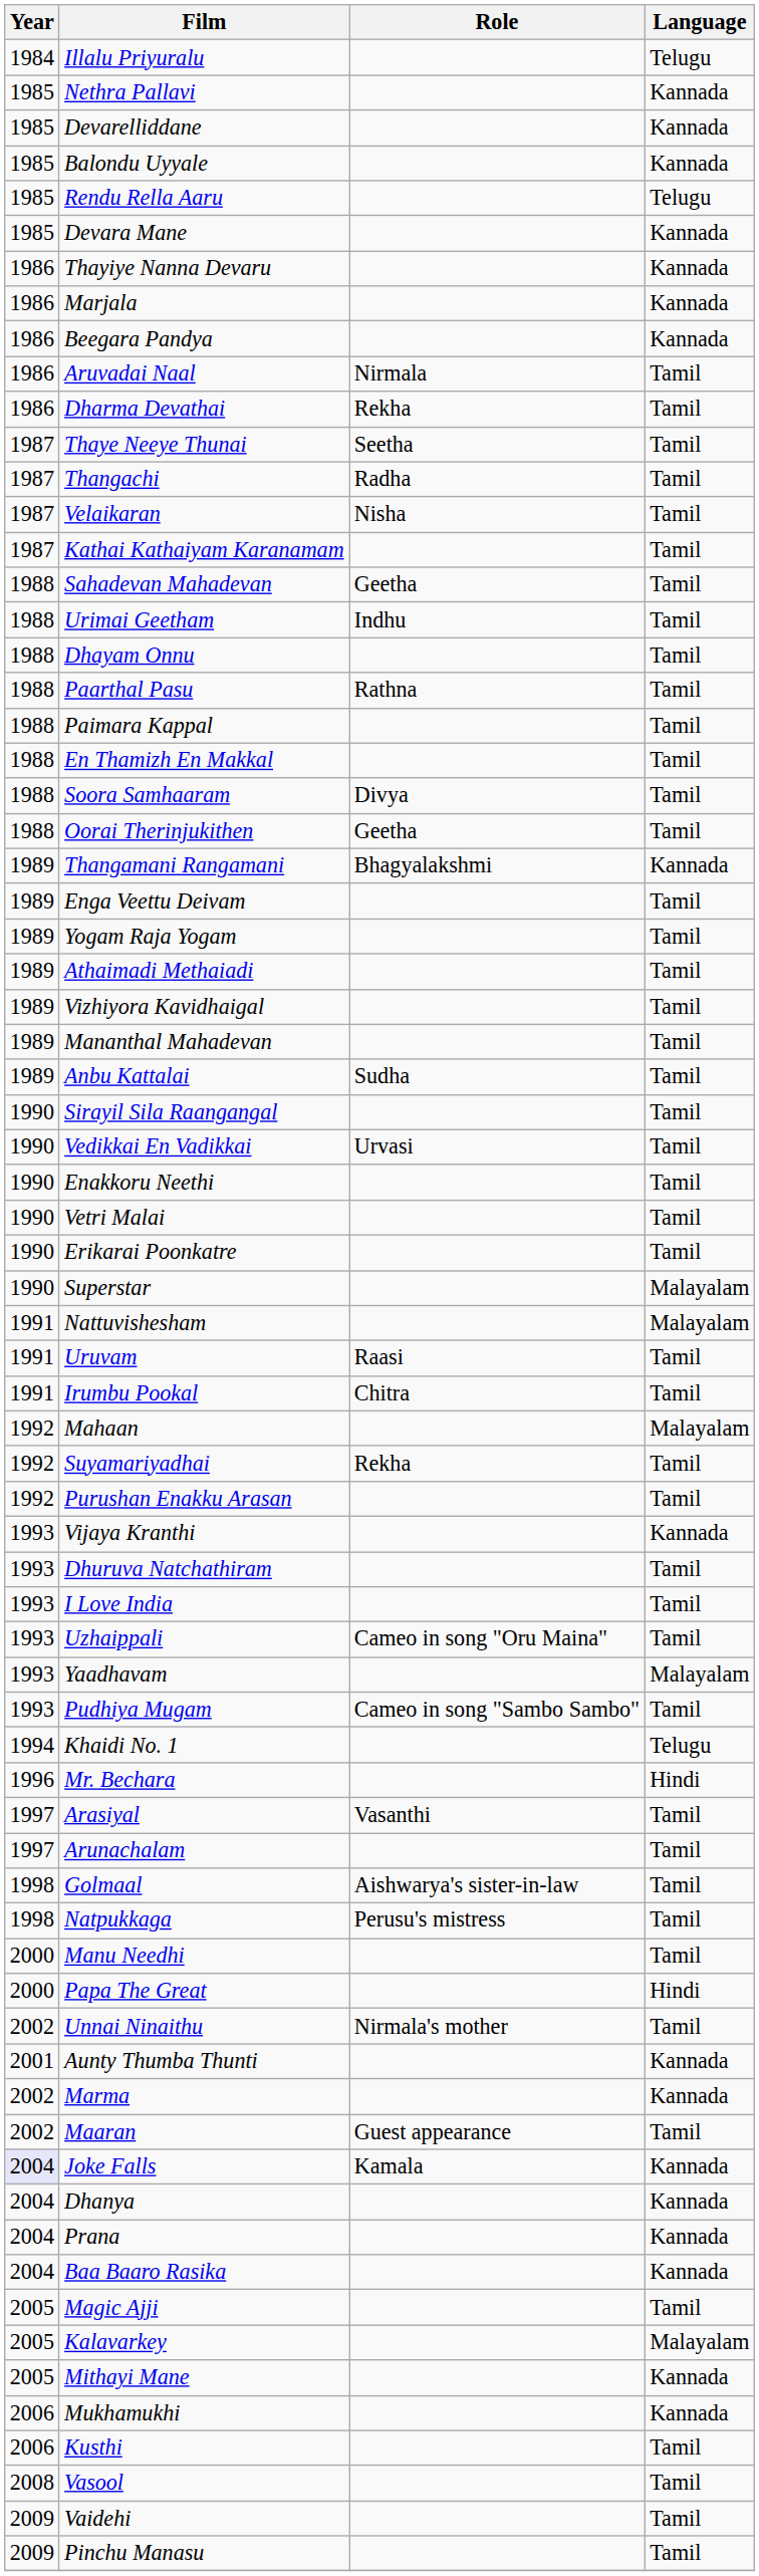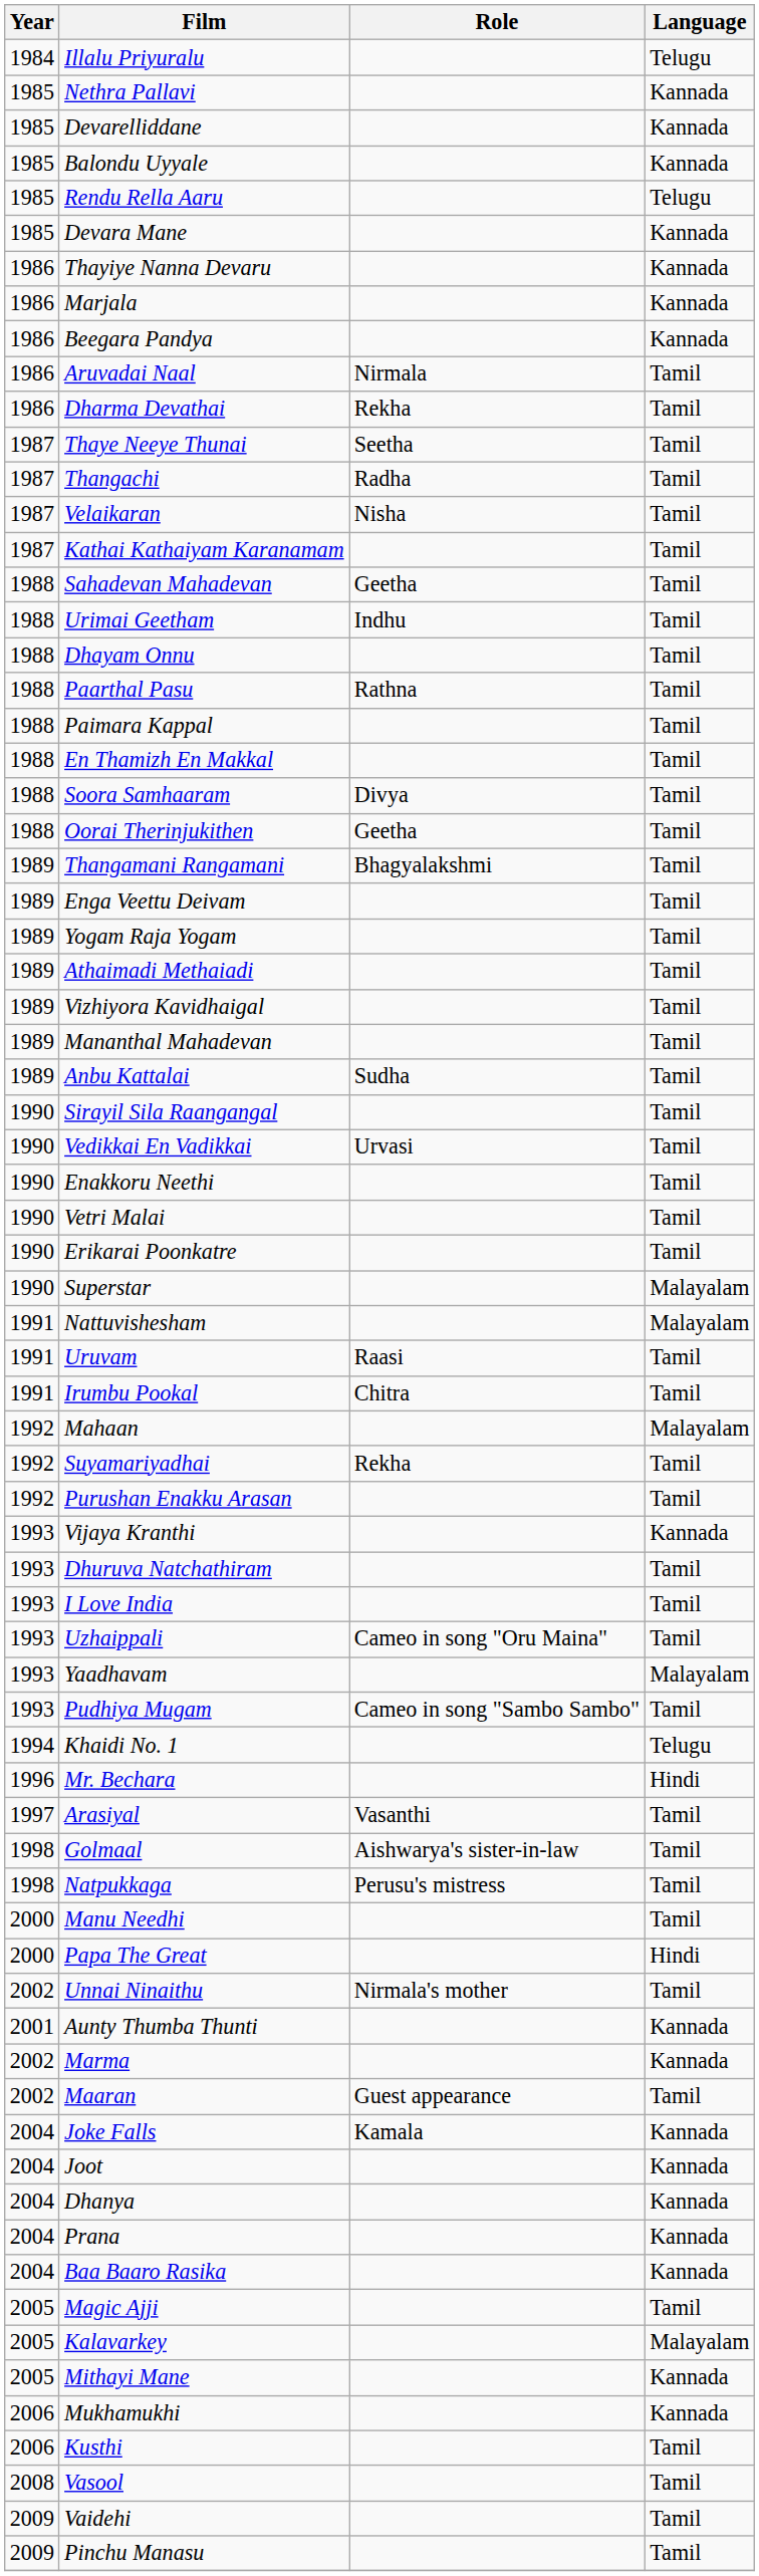Thangamani Rangamani | Language: Kannada -> Tamil
- row: 1997 | Arunachalam | Tamil
Joke Falls | Year: lavender background -> no background
+ row: 2004 | Joot | Kannada
